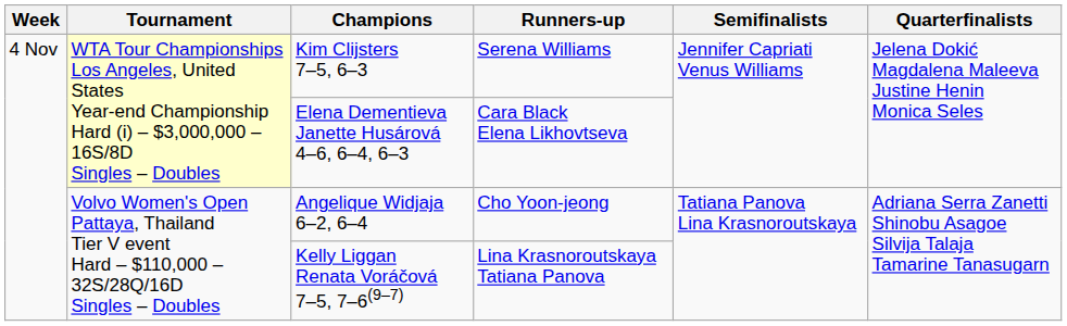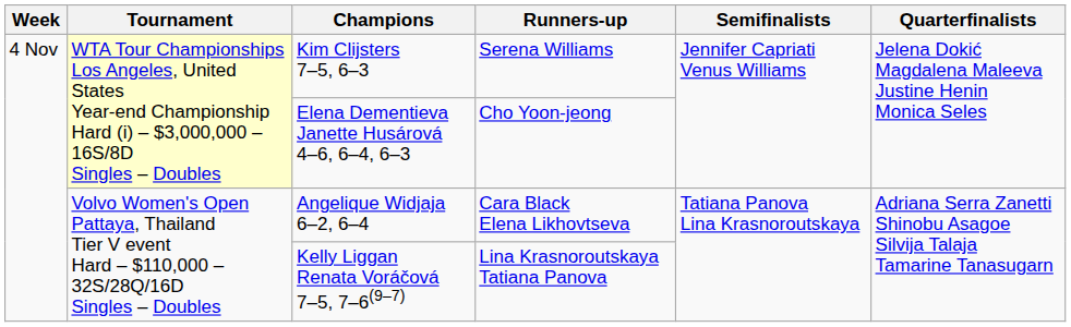Elena Dementieva Janette Husárová 4–6, 6–4, 6–3 | Runners-up: Cara Black Elena Likhovtseva -> Cho Yoon-jeong
Angelique Widjaja 6–2, 6–4 | Runners-up: Cho Yoon-jeong -> Cara Black Elena Likhovtseva
